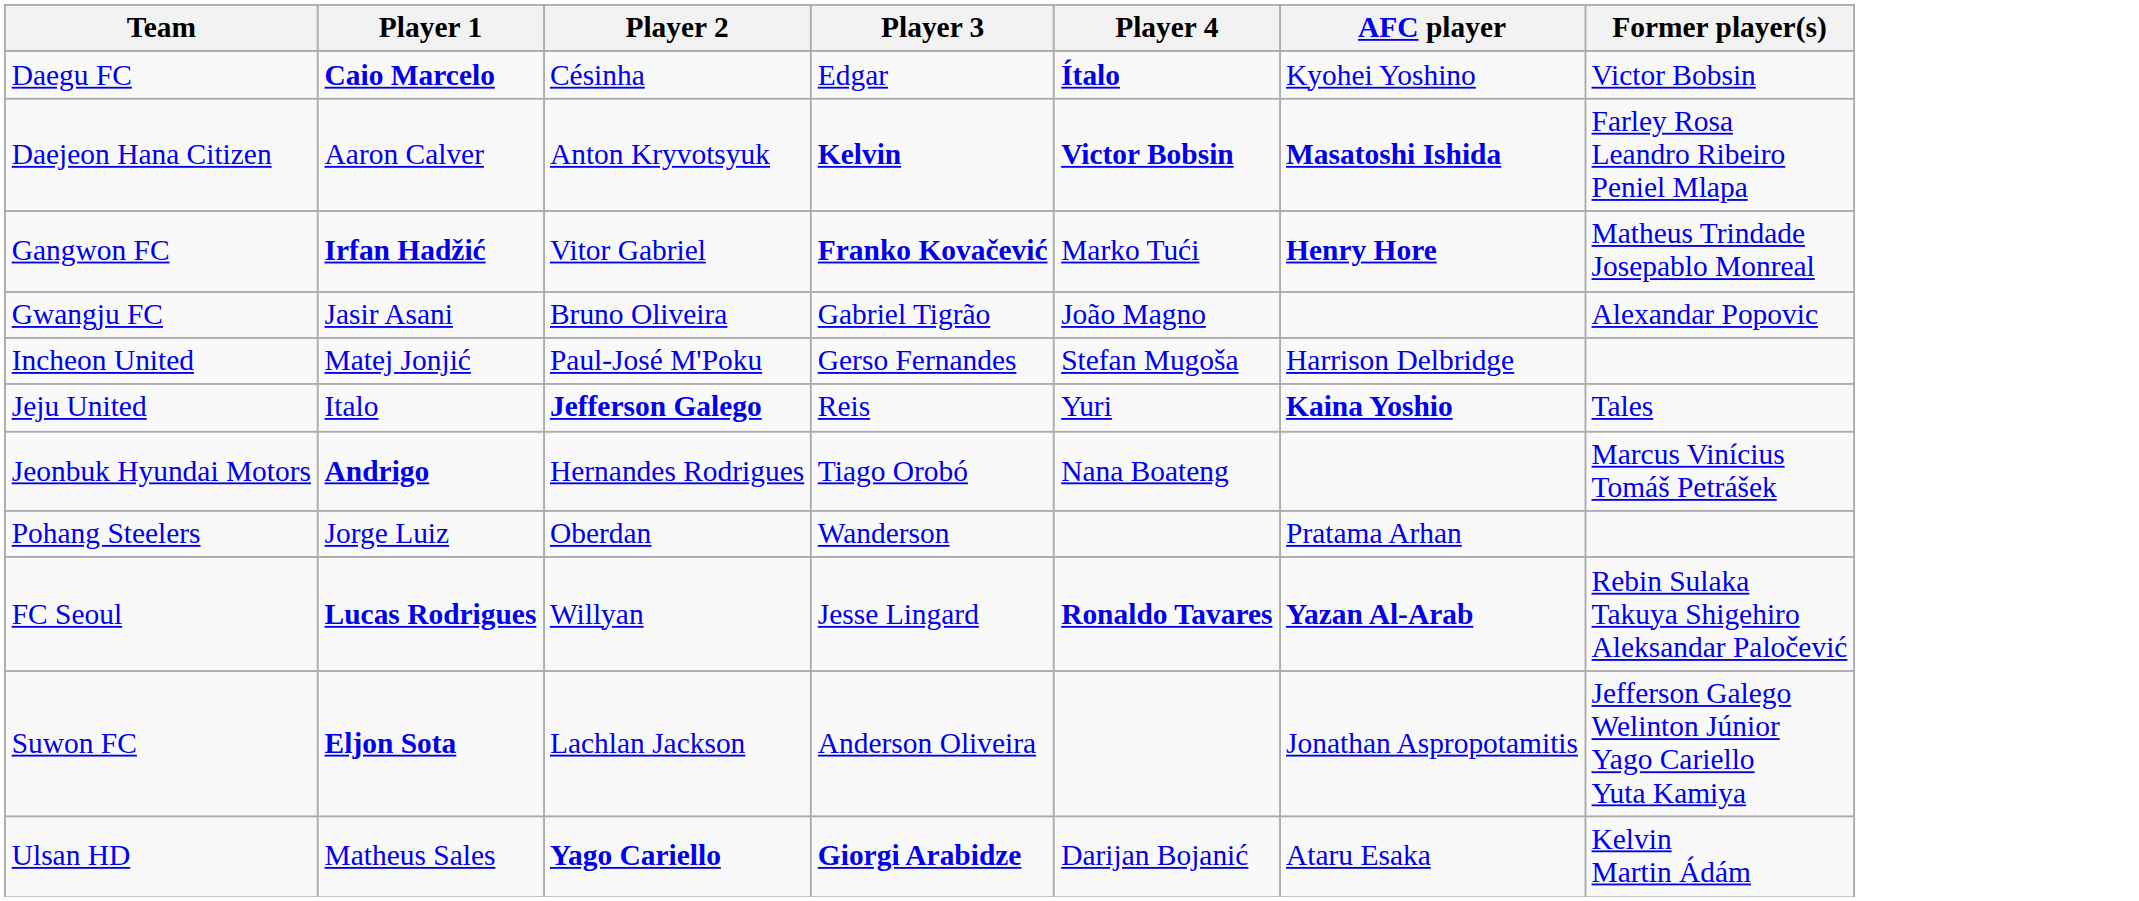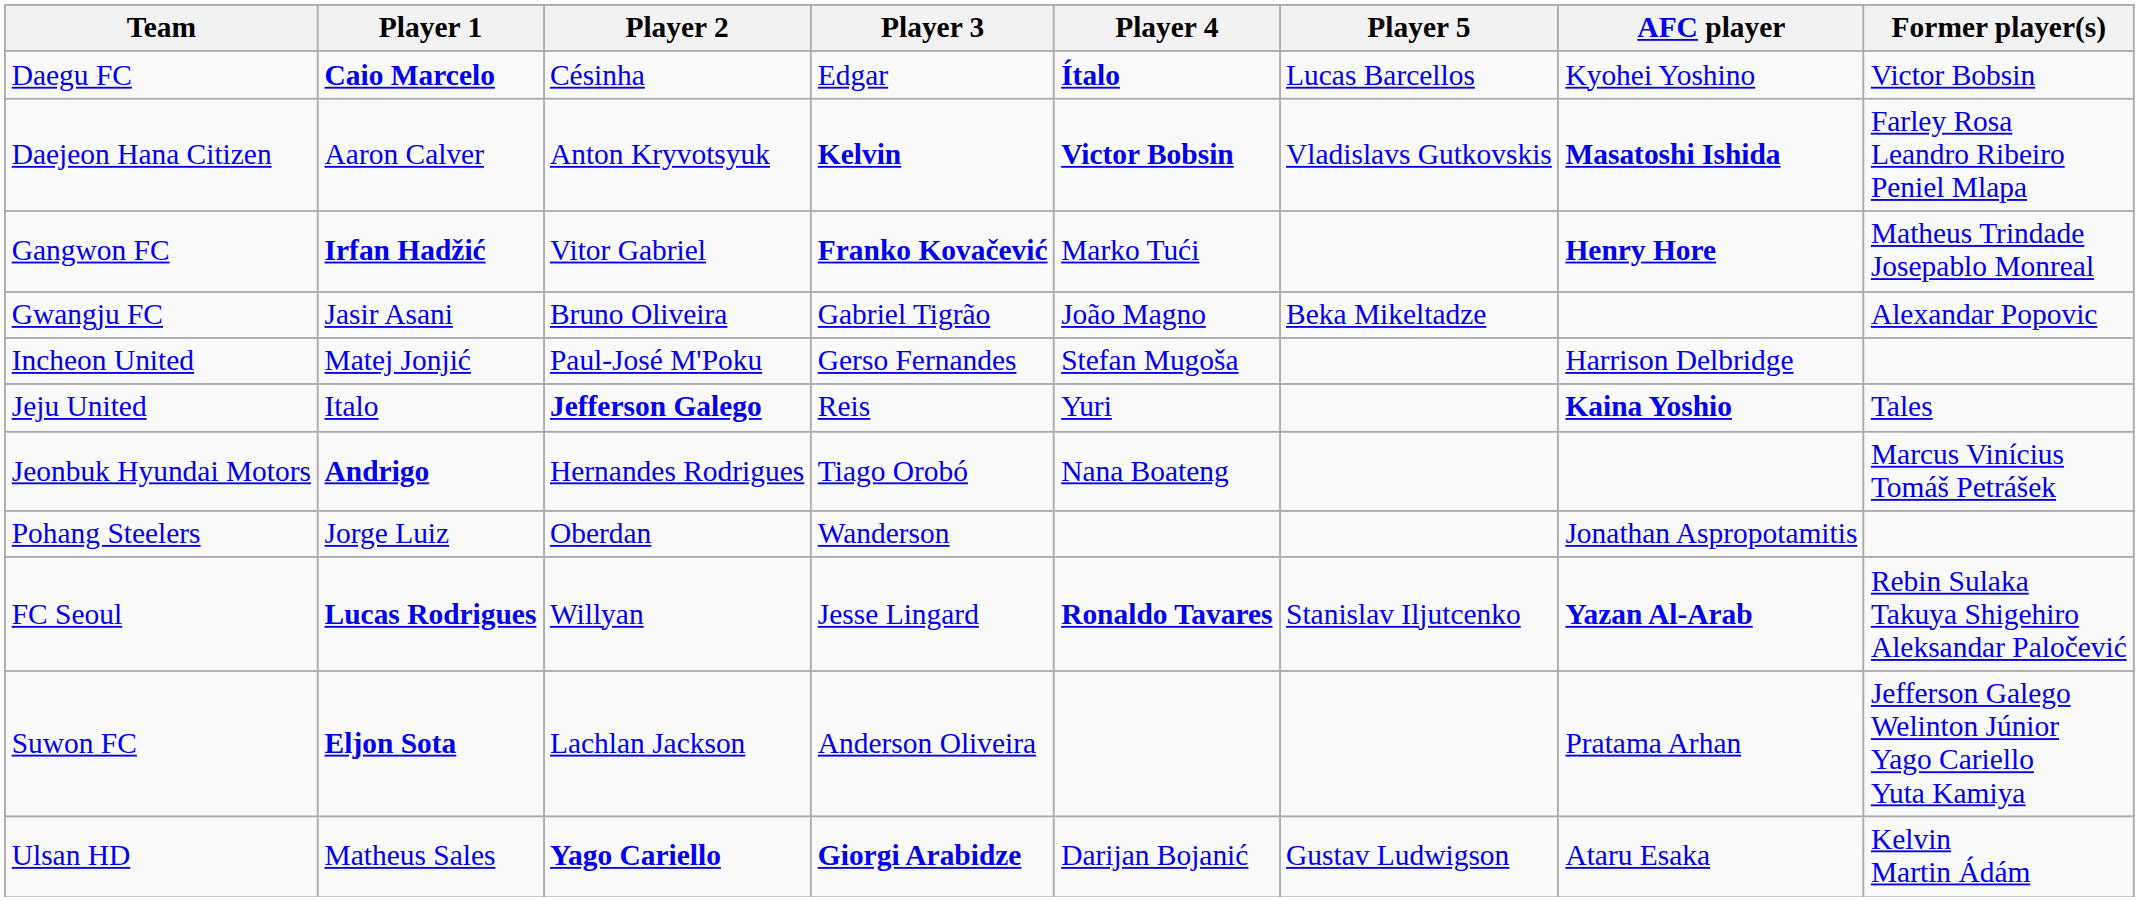+ column: Player 5 | Lucas Barcellos | Vladislavs Gutkovskis | Beka Mikeltadze | Stanislav Iljutcenko | Gustav Ludwigson
Pohang Steelers | AFC player: Pratama Arhan -> Jonathan Aspropotamitis
Suwon FC | AFC player: Jonathan Aspropotamitis -> Pratama Arhan
